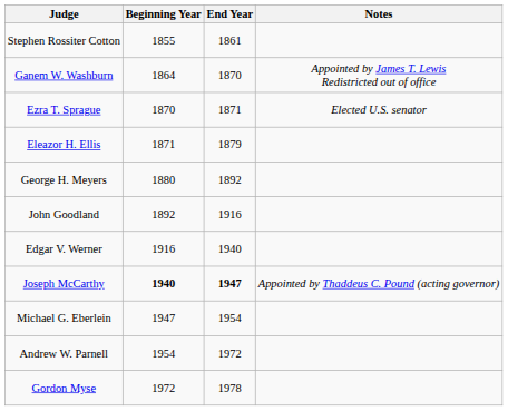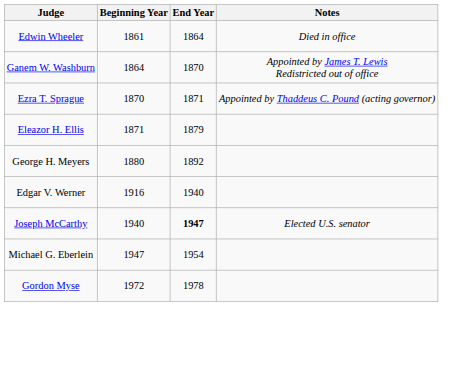- row: Stephen Rossiter Cotton | 1855 | 1861
+ row: Edwin Wheeler | 1861 | 1864 | Died in office
Ezra T. Sprague | Notes: Elected U.S. senator -> Appointed by Thaddeus C. Pound (acting governor)
- row: John Goodland | 1892 | 1916
Joseph McCarthy | Beginning Year: bold -> normal
Joseph McCarthy | Notes: Appointed by Thaddeus C. Pound (acting governor) -> Elected U.S. senator
- row: Andrew W. Parnell | 1954 | 1972
